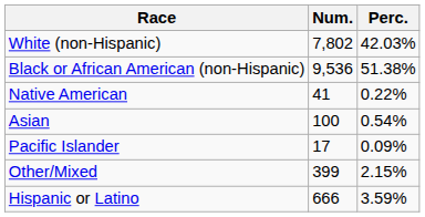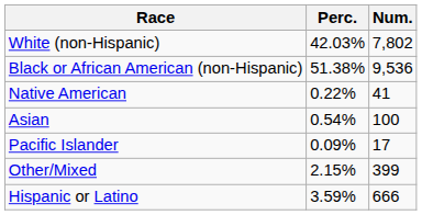columns swapped: Num. <-> Perc.
